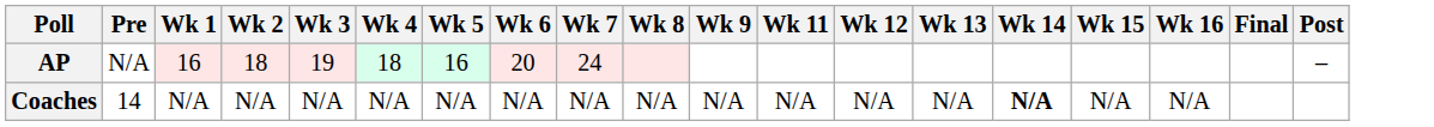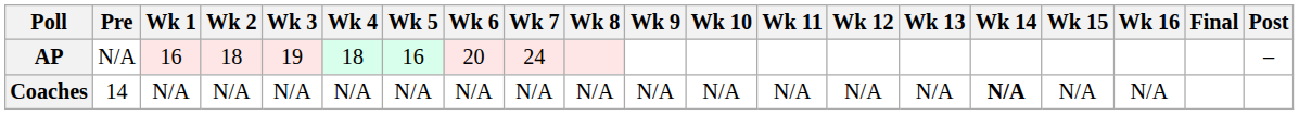+ column: Wk 10 | N/A
